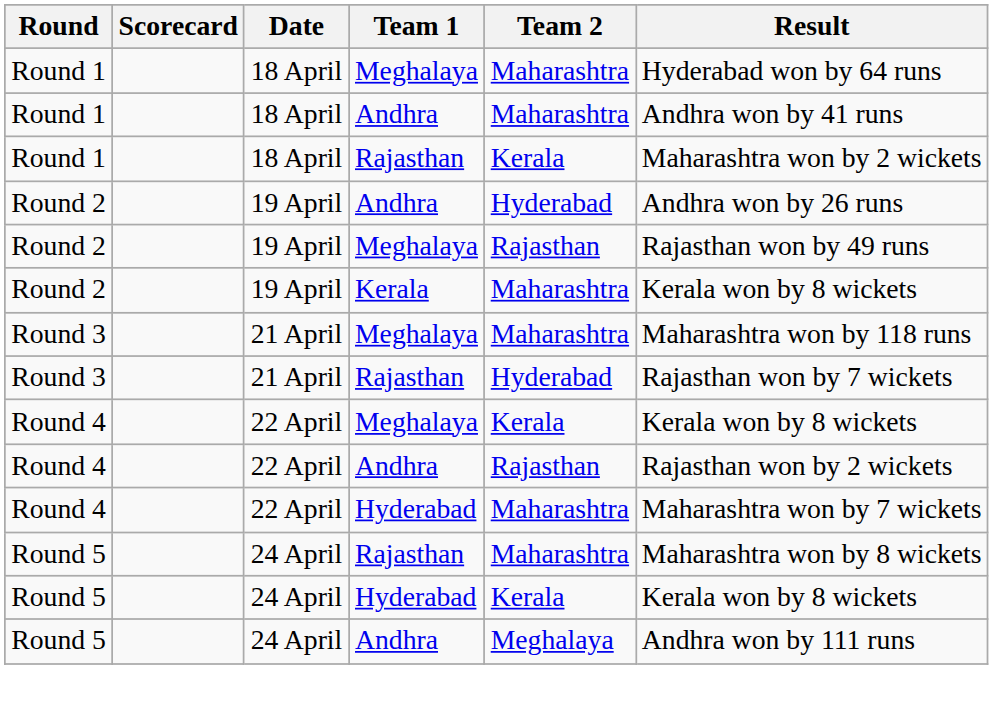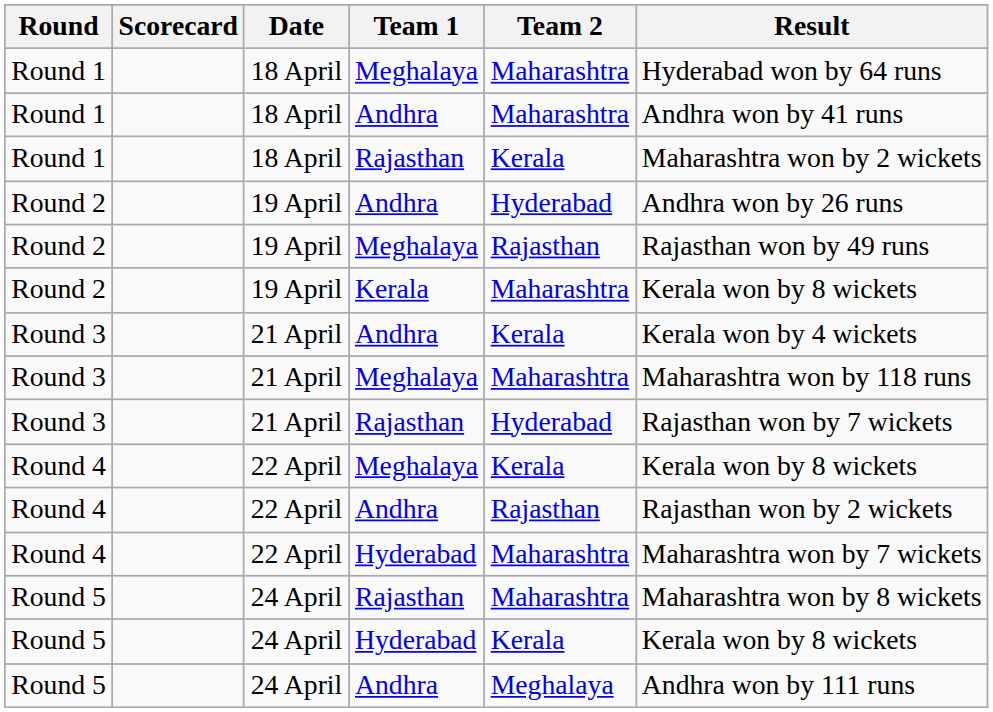+ row: Round 3 | 21 April | Andhra | Kerala | Kerala won by 4 wickets
